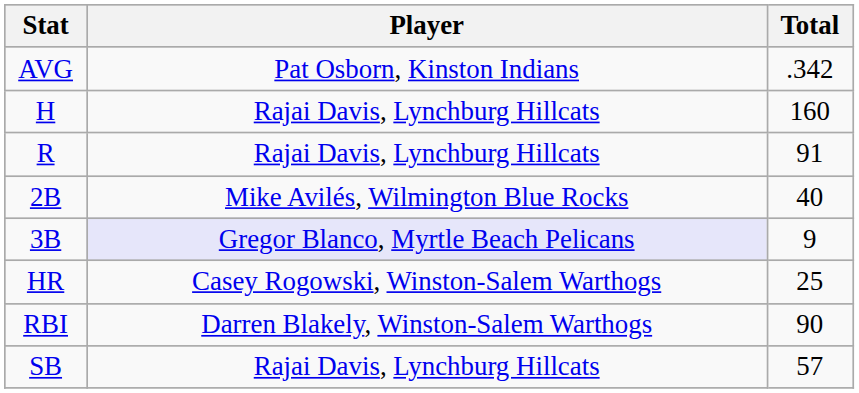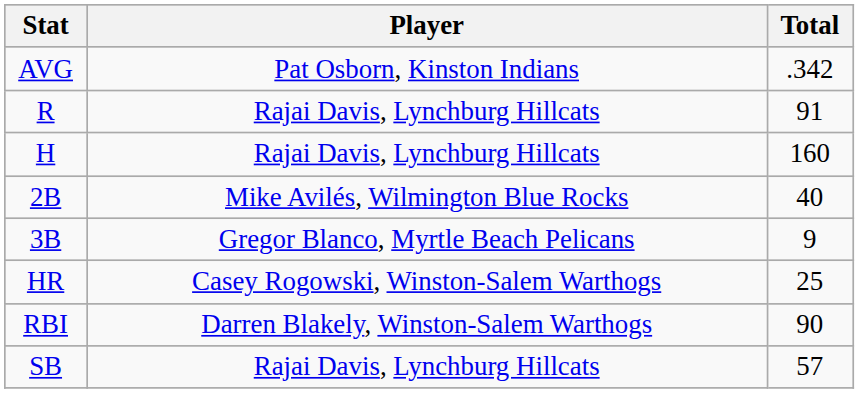rows swapped: H <-> R
3B | Player: lavender background -> no background
